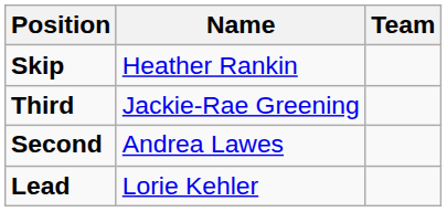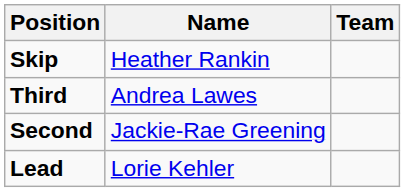Third | Name: Jackie-Rae Greening -> Andrea Lawes
Second | Name: Andrea Lawes -> Jackie-Rae Greening
